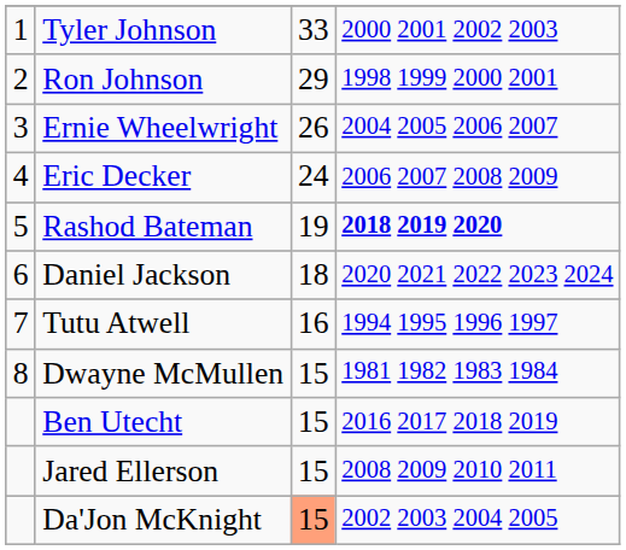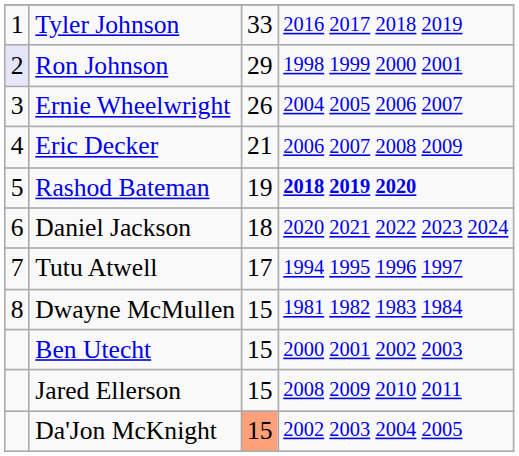Tyler Johnson | column 4: 2000 2001 2002 2003 -> 2016 2017 2018 2019
Ron Johnson | column 1: no background -> lavender background
Eric Decker | column 3: 24 -> 21
Tutu Atwell | column 3: 16 -> 17
Ben Utecht | column 4: 2016 2017 2018 2019 -> 2000 2001 2002 2003
